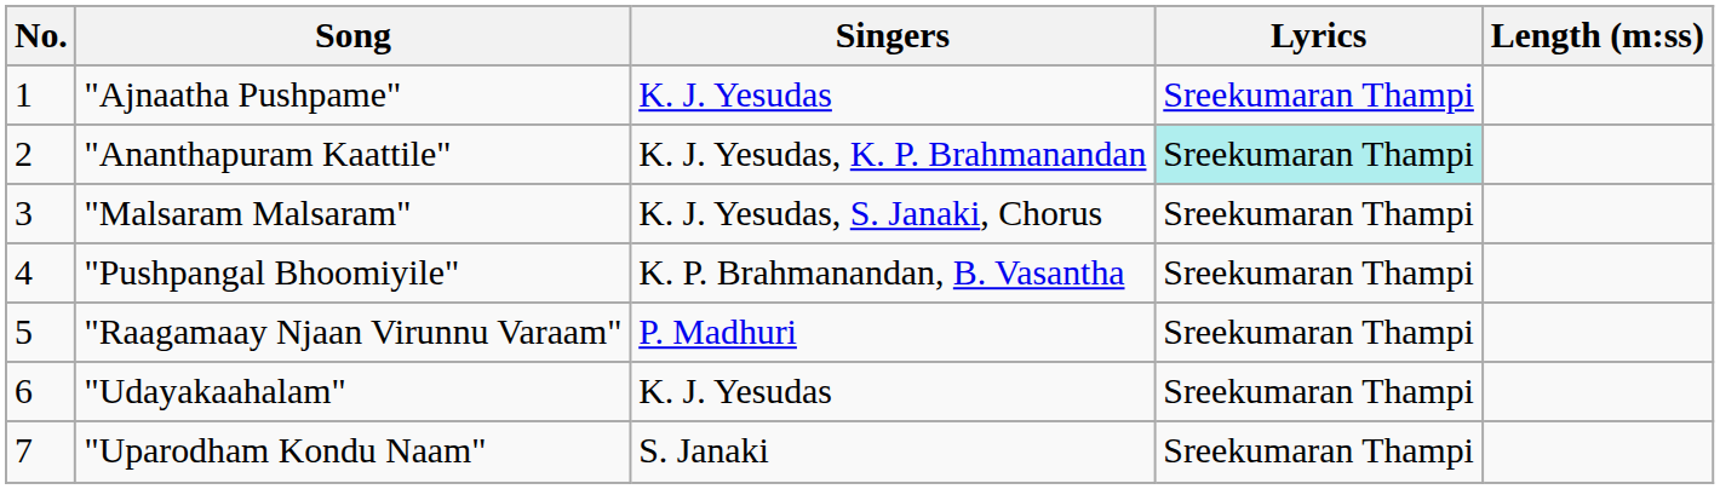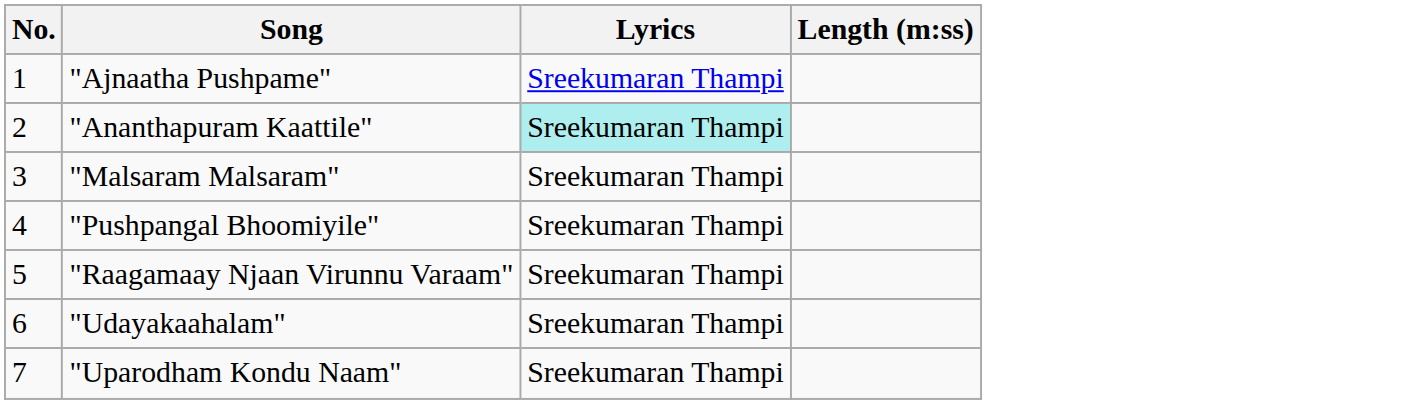- column: Singers | K. J. Yesudas | K. J. Yesudas, K. P. Brahmanandan | K. J. Yesudas, S. Janaki, Chorus | K. P. Brahmanandan, B. Vasantha | P. Madhuri | K. J. Yesudas | S. Janaki
